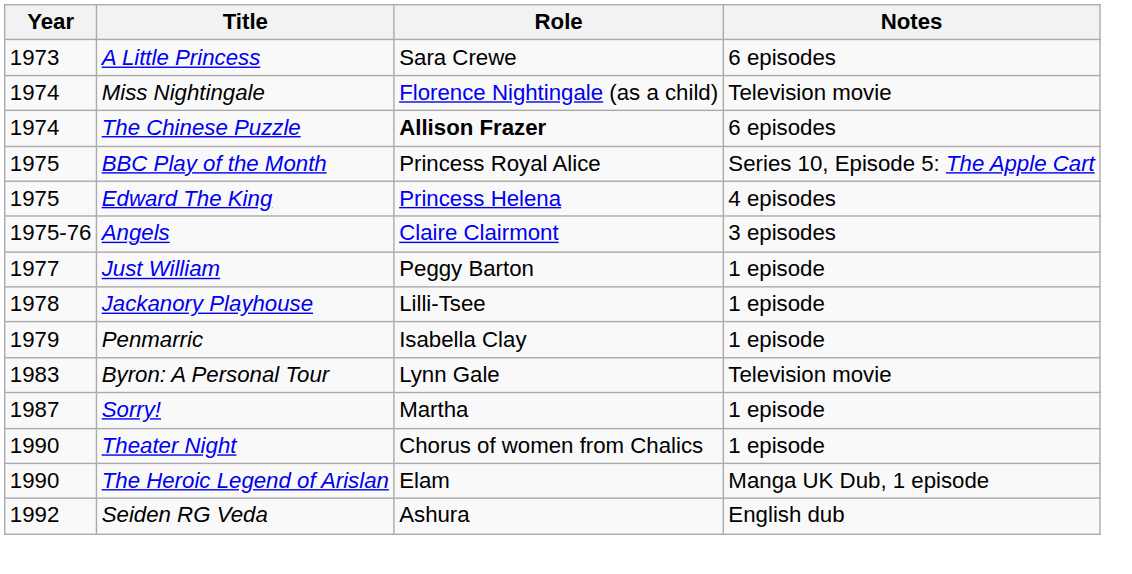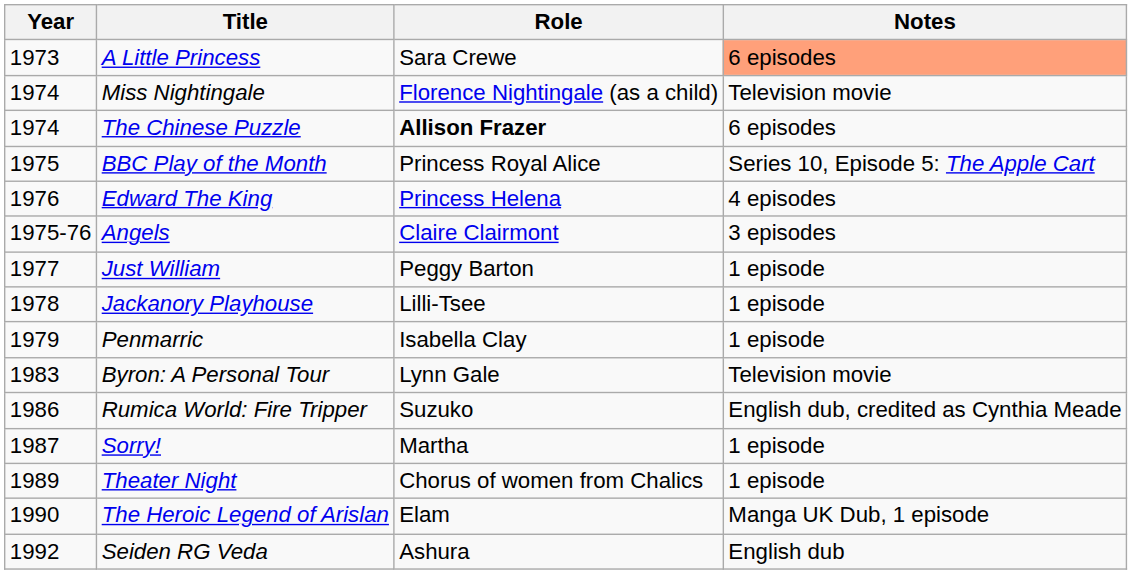A Little Princess | Notes: no background -> lightsalmon background
Edward The King | Year: 1975 -> 1976
+ row: 1986 | Rumica World: Fire Tripper | Suzuko | English dub, credited as Cynthia Meade
Theater Night | Year: 1990 -> 1989
